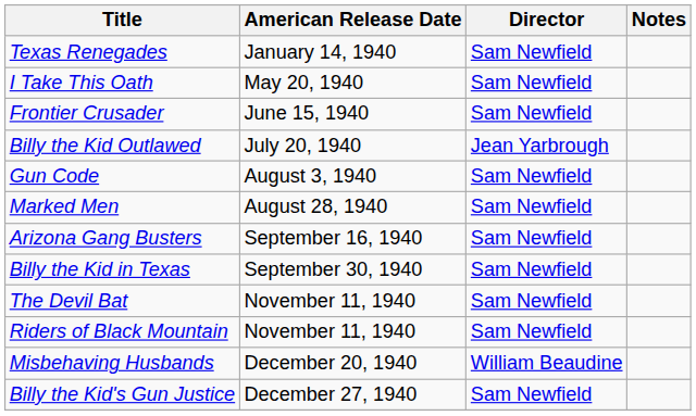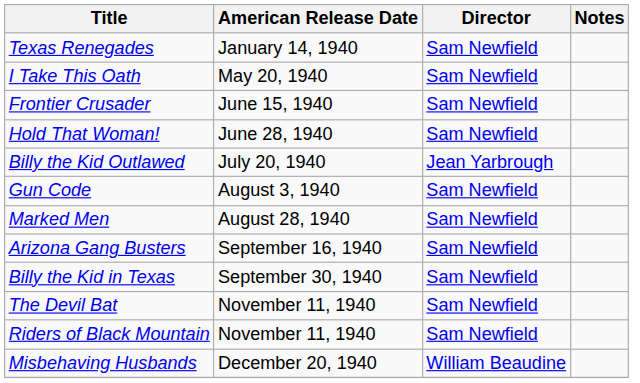+ row: Hold That Woman! | June 28, 1940 | Sam Newfield
- row: Billy the Kid's Gun Justice | December 27, 1940 | Sam Newfield
